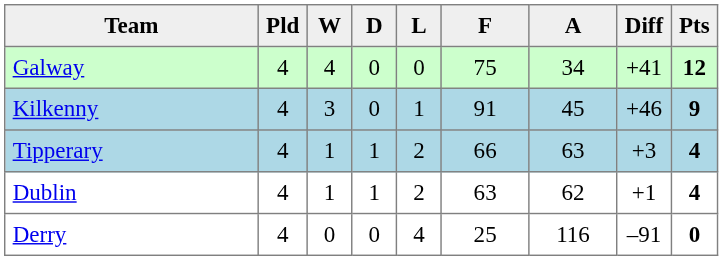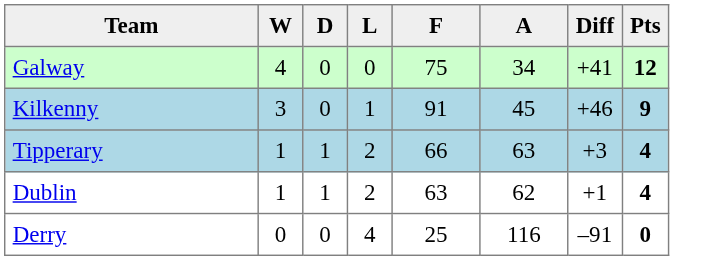- column: Pld | 4 | 4 | 4 | 4 | 4
